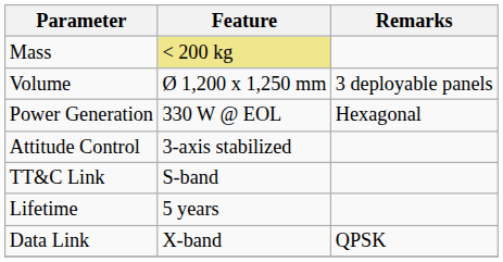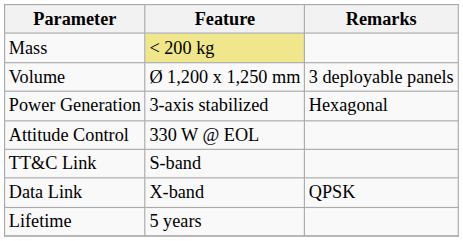Power Generation | Feature: 330 W @ EOL -> 3-axis stabilized
Attitude Control | Feature: 3-axis stabilized -> 330 W @ EOL
rows swapped: Data Link <-> Lifetime
